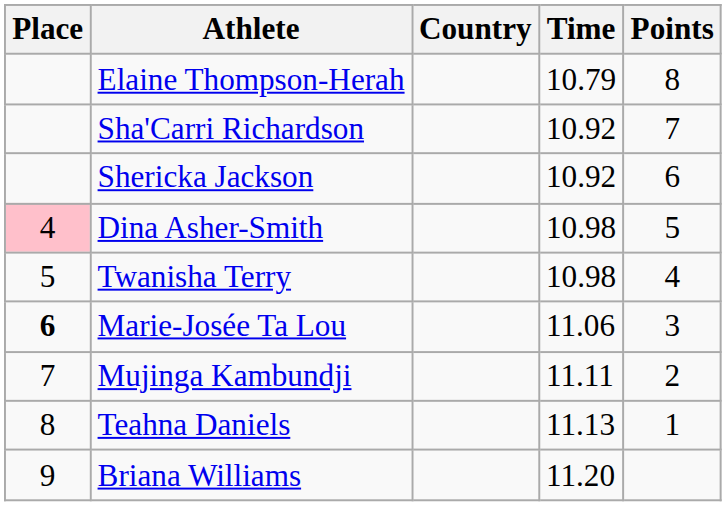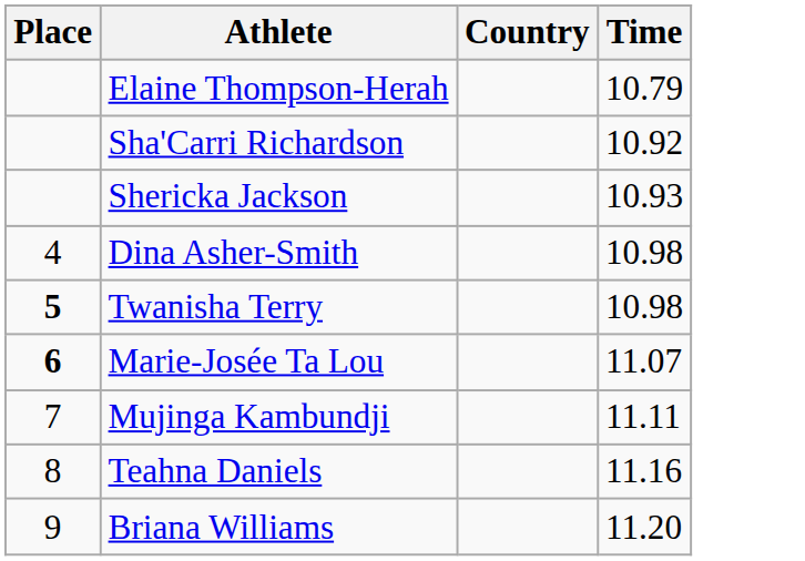- column: Points | 8 | 7 | 6 | 5 | 4 | 3 | 2 | 1
Shericka Jackson | Time: 10.92 -> 10.93
Dina Asher-Smith | Place: pink background -> no background
Twanisha Terry | Place: normal -> bold
Marie-Josée Ta Lou | Time: 11.06 -> 11.07
Teahna Daniels | Time: 11.13 -> 11.16
